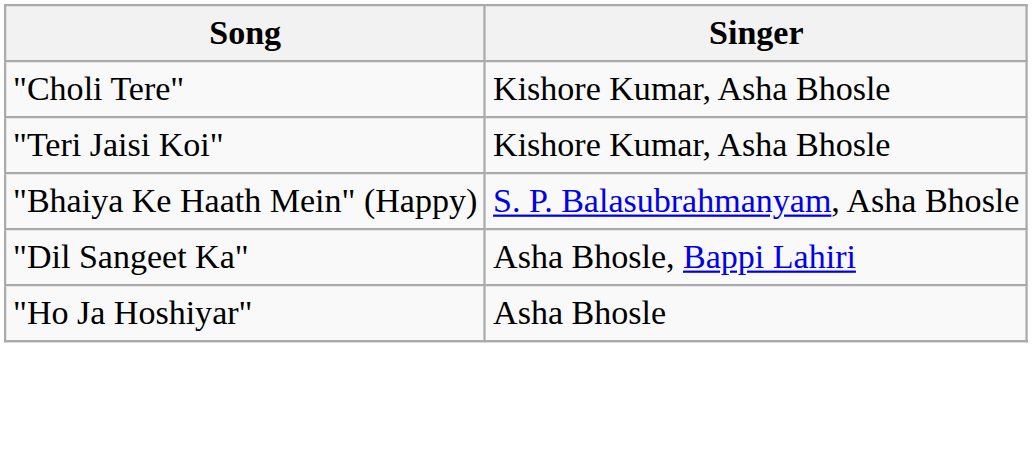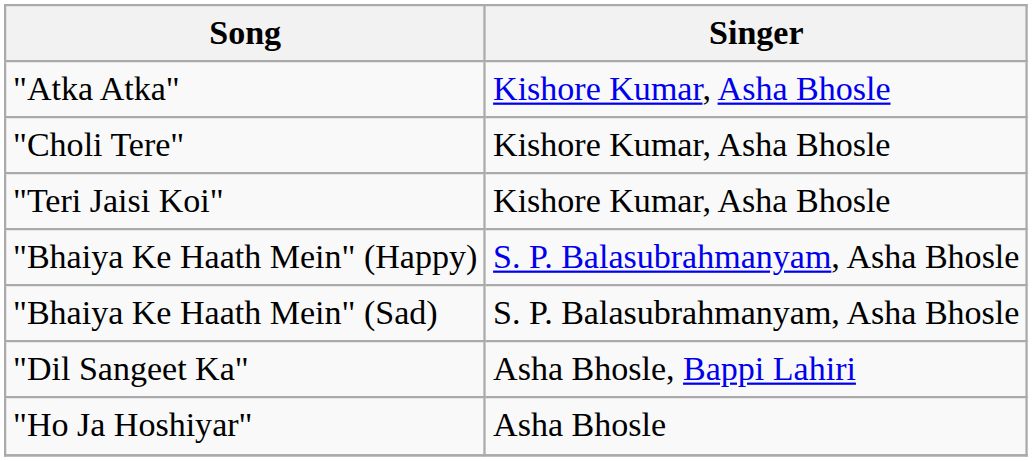+ row: "Atka Atka" | Kishore Kumar, Asha Bhosle
+ row: "Bhaiya Ke Haath Mein" (Sad) | S. P. Balasubrahmanyam, Asha Bhosle
